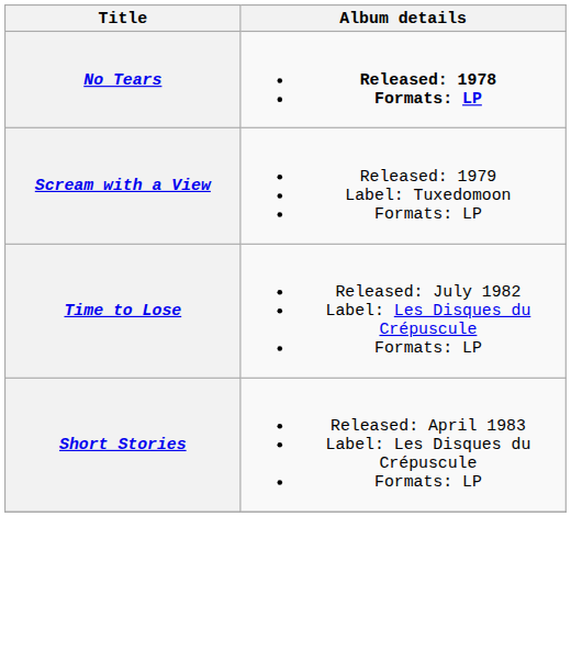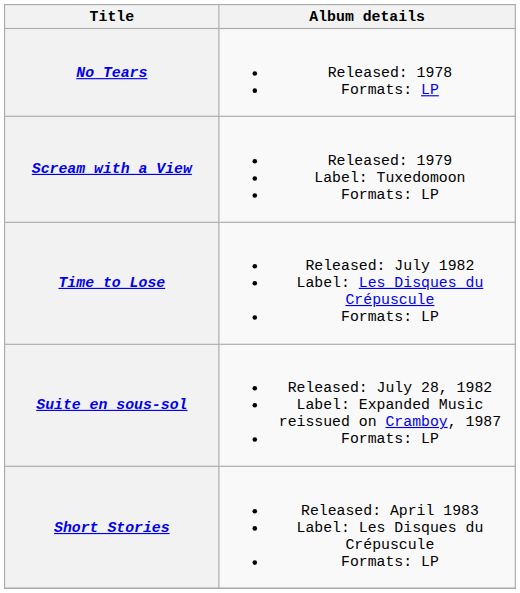No Tears | Album details: bold -> normal
+ row: Suite en sous-sol | Released: July 28, 1982 Label: Expanded Music reissued on Cramboy, 1987 Formats: LP
